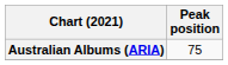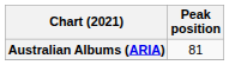Australian Albums (ARIA) | Peak position: 75 -> 81
